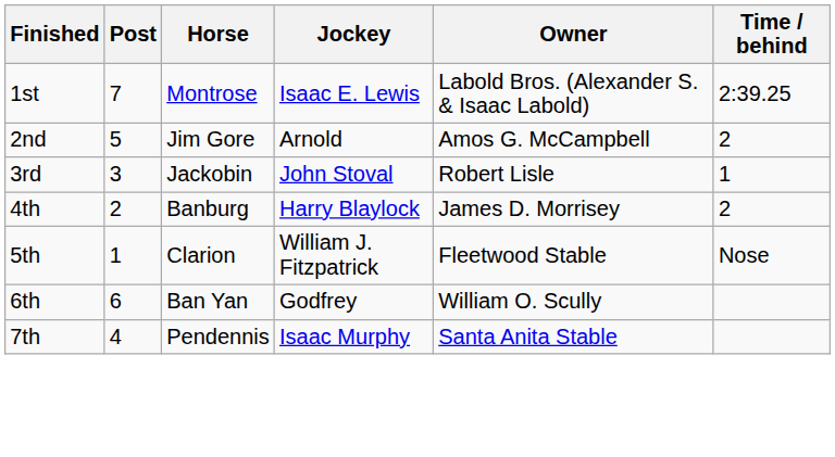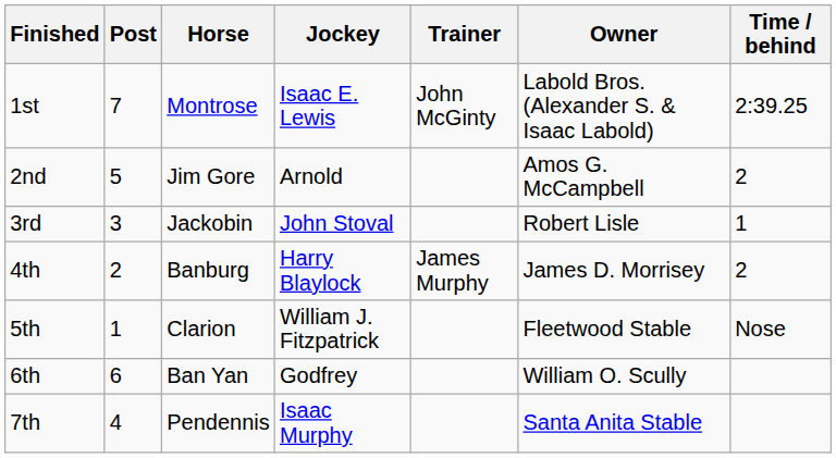+ column: Trainer | John McGinty | James Murphy
